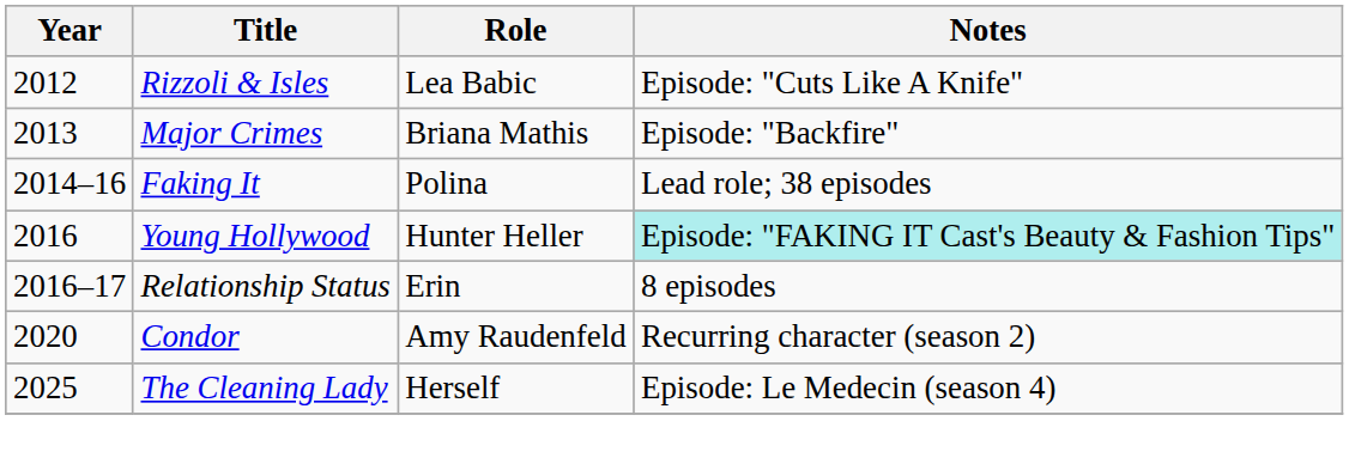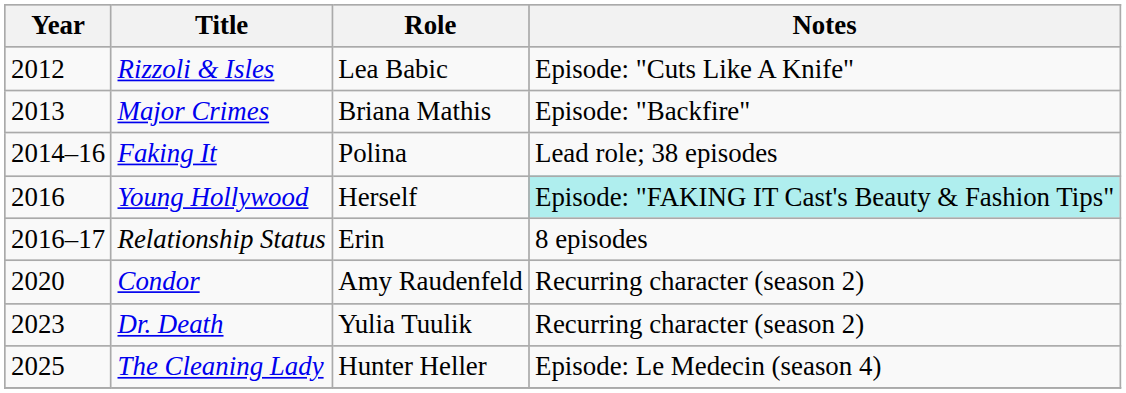Young Hollywood | Role: Hunter Heller -> Herself
+ row: 2023 | Dr. Death | Yulia Tuulik | Recurring character (season 2)
The Cleaning Lady | Role: Herself -> Hunter Heller
